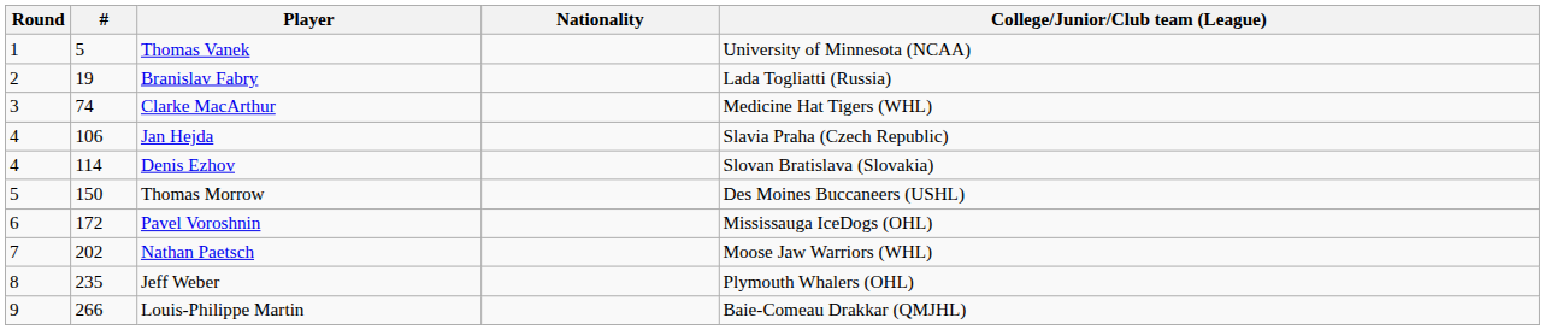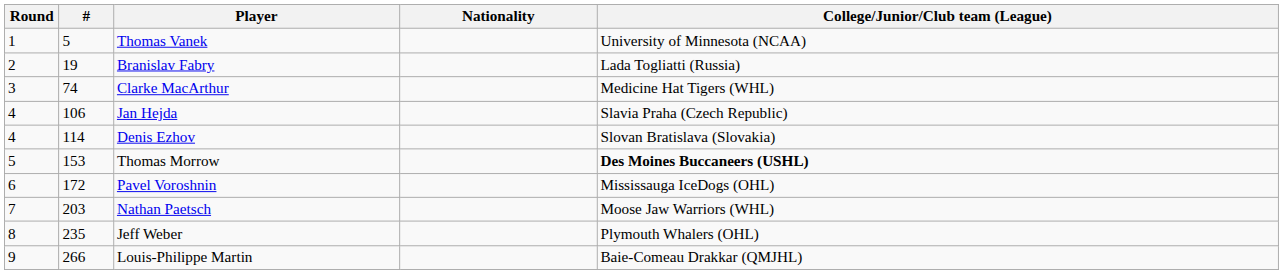Thomas Morrow | #: 150 -> 153
Thomas Morrow | College/Junior/Club team (League): normal -> bold
Nathan Paetsch | #: 202 -> 203
